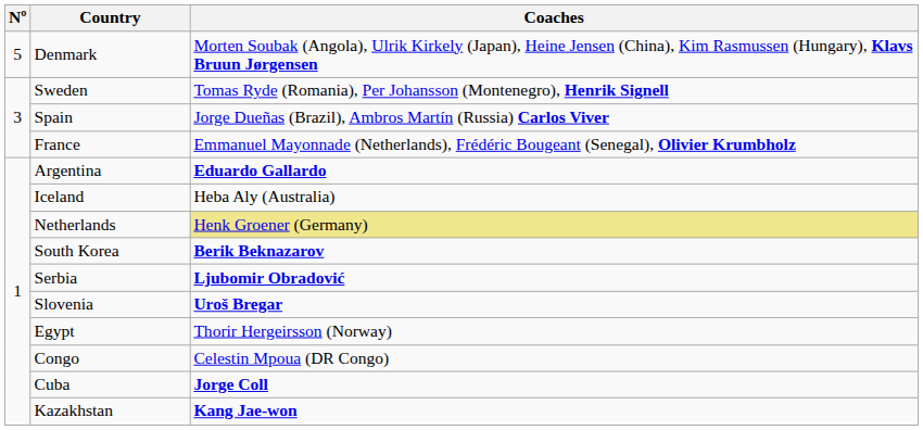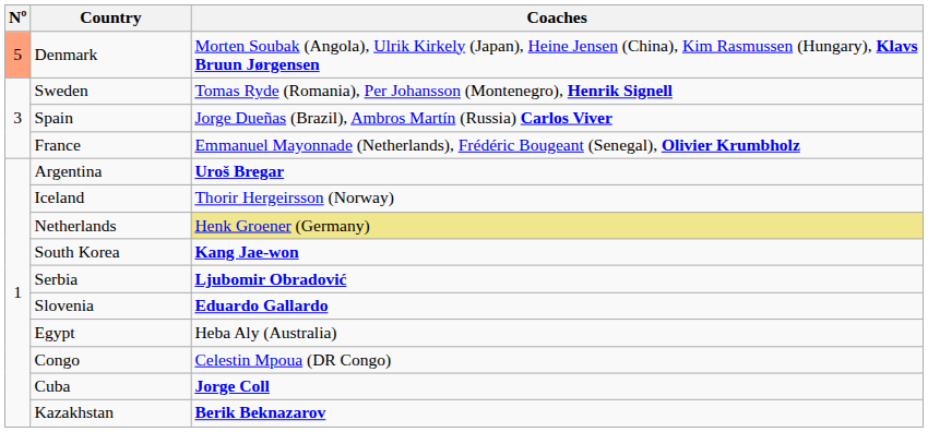Denmark | Nº: no background -> lightsalmon background
Argentina | Coaches: Eduardo Gallardo -> Uroš Bregar
Iceland | Coaches: Heba Aly (Australia) -> Thorir Hergeirsson (Norway)
South Korea | Coaches: Berik Beknazarov -> Kang Jae-won
Slovenia | Coaches: Uroš Bregar -> Eduardo Gallardo
Egypt | Coaches: Thorir Hergeirsson (Norway) -> Heba Aly (Australia)
Kazakhstan | Coaches: Kang Jae-won -> Berik Beknazarov
